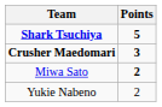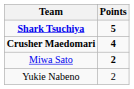Crusher Maedomari | Points: 3 -> 4
